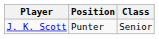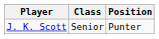columns swapped: Class <-> Position
